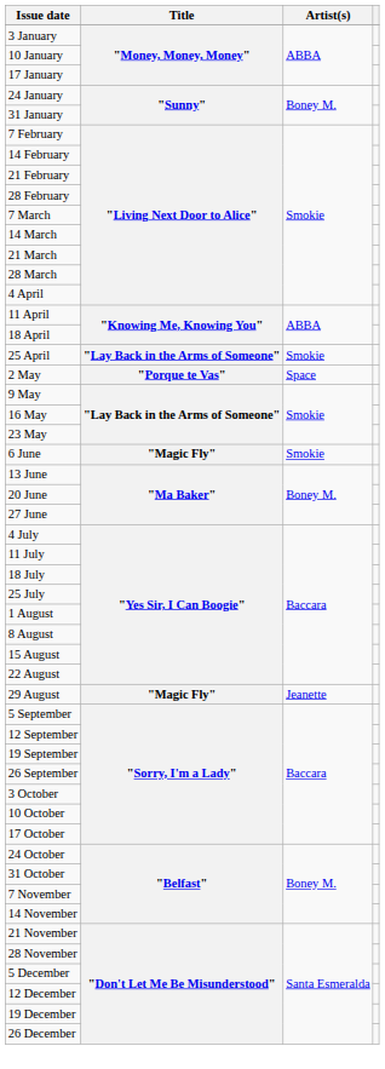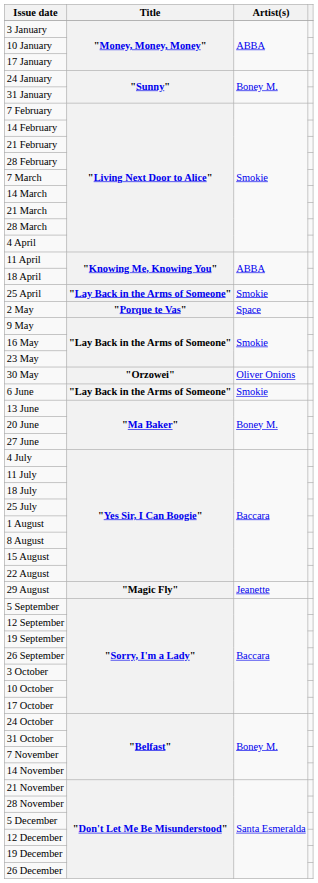+ row: 30 May | "Orzowei" | Oliver Onions
6 June | Title: "Magic Fly" -> "Lay Back in the Arms of Someone"
